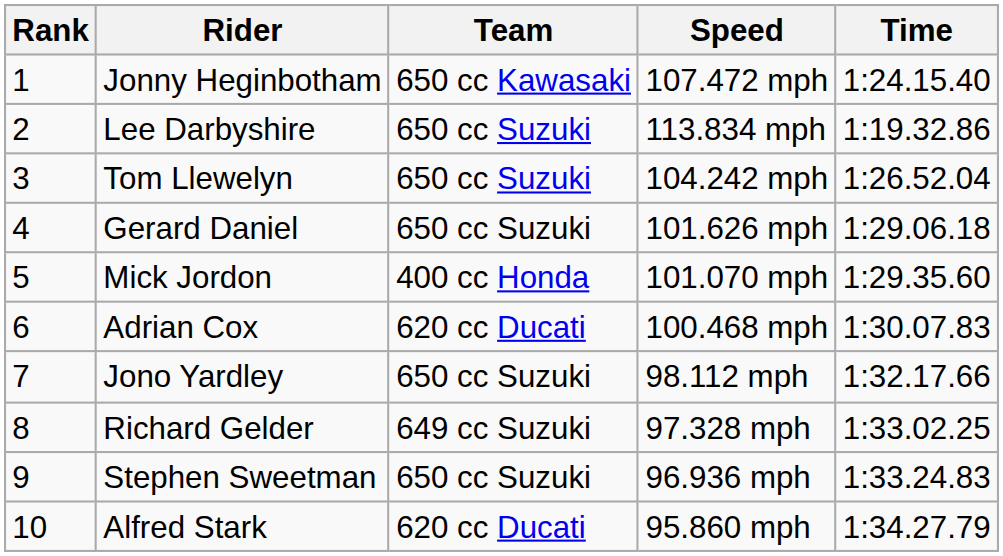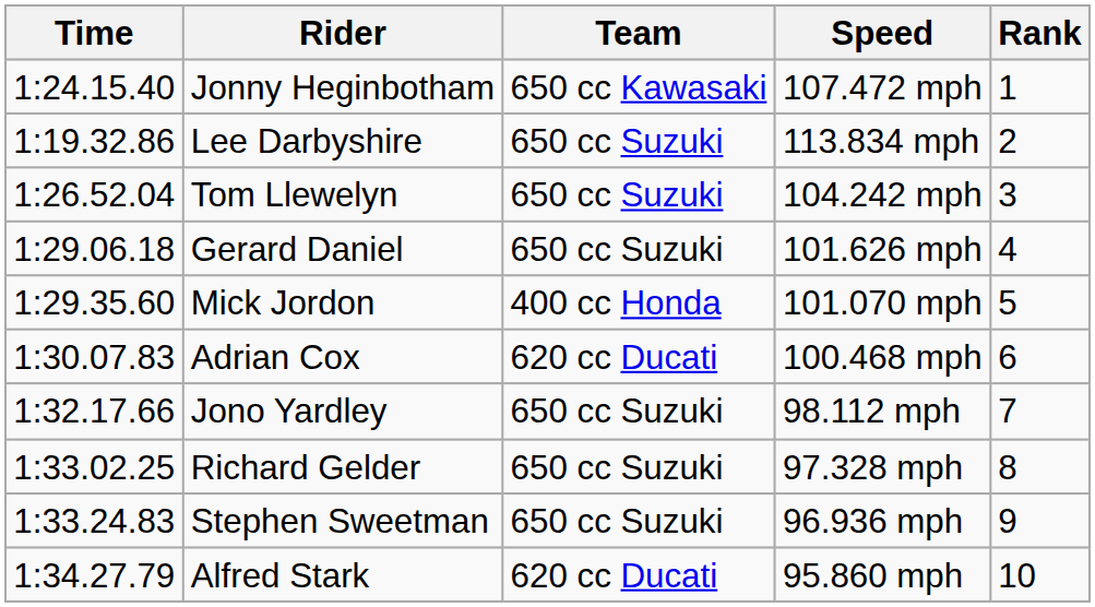columns swapped: Rank <-> Time
Richard Gelder | Team: 649 cc Suzuki -> 650 cc Suzuki
